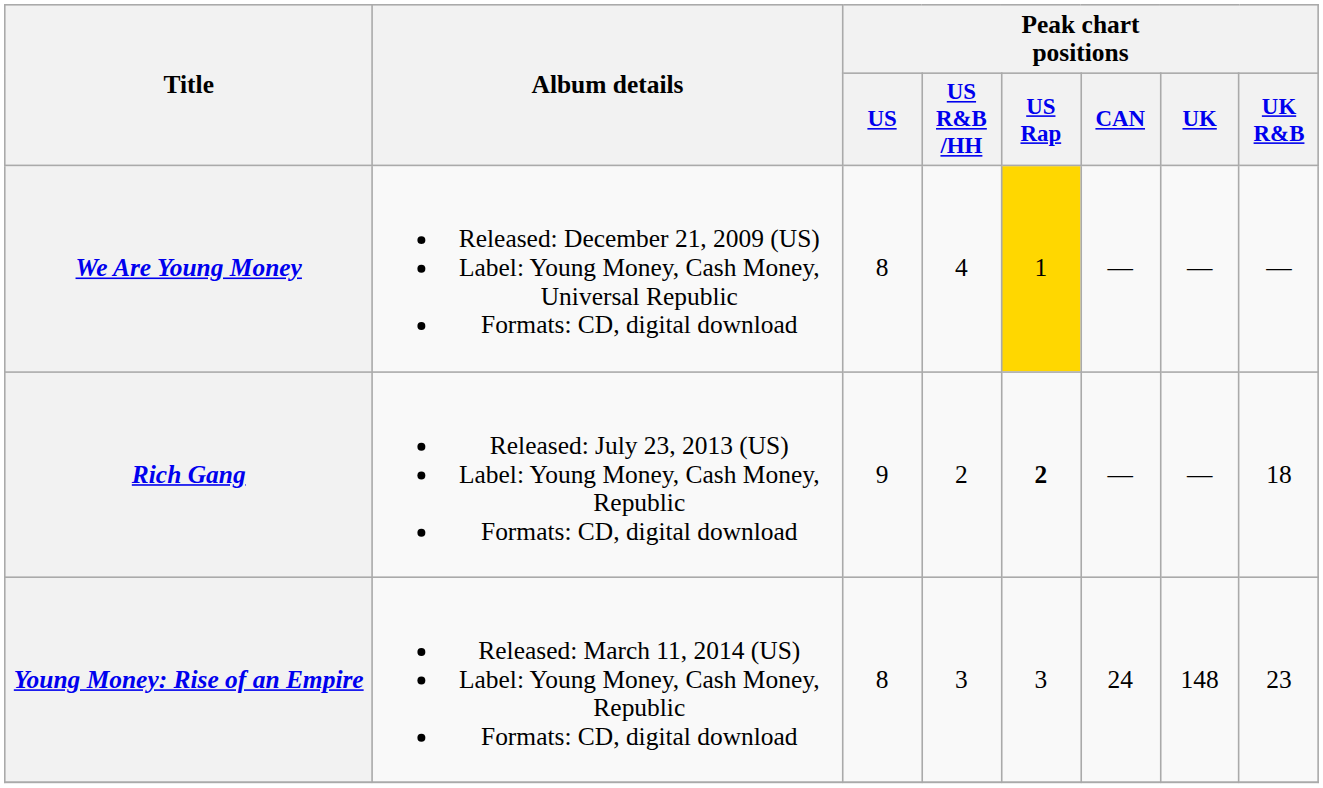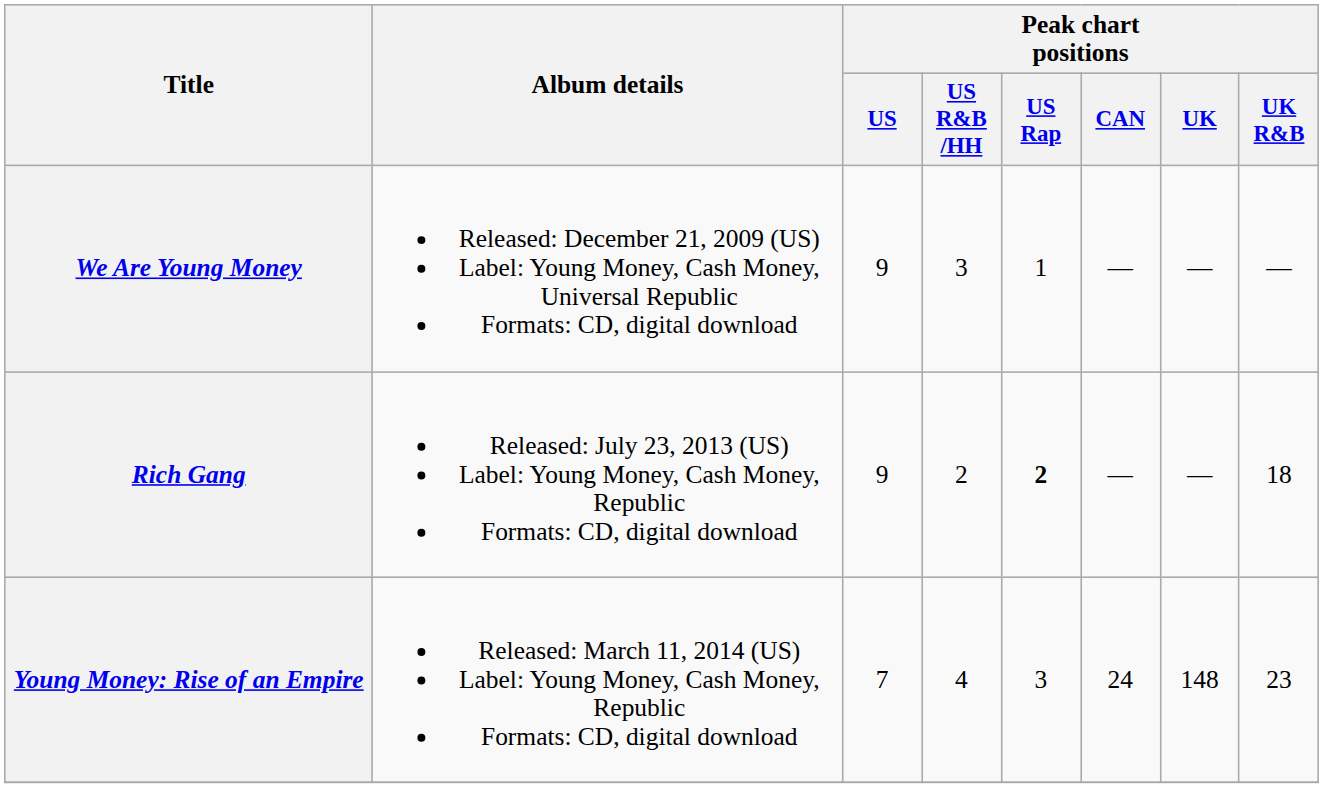We Are Young Money | Peak chart positions / US: 8 -> 9
We Are Young Money | Peak chart positions / US R&B /HH: 4 -> 3
We Are Young Money | Peak chart positions / US Rap: gold background -> no background
Young Money: Rise of an Empire | Peak chart positions / US: 8 -> 7
Young Money: Rise of an Empire | Peak chart positions / US R&B /HH: 3 -> 4
